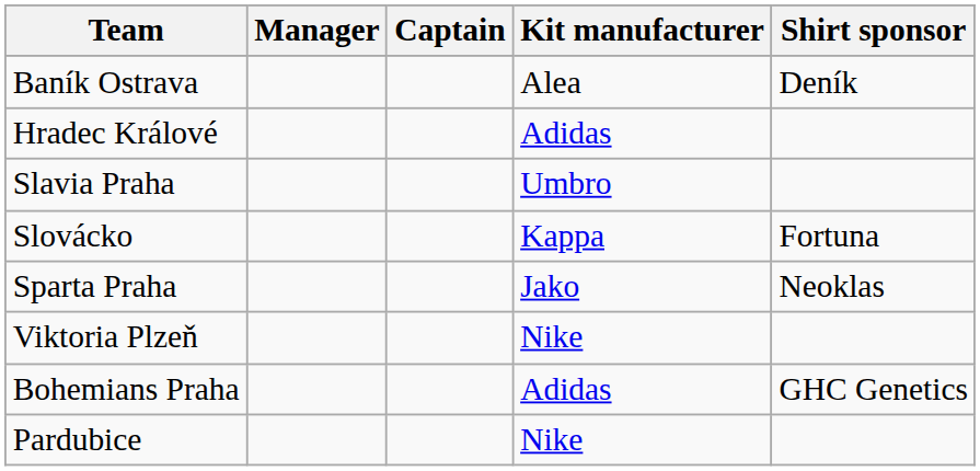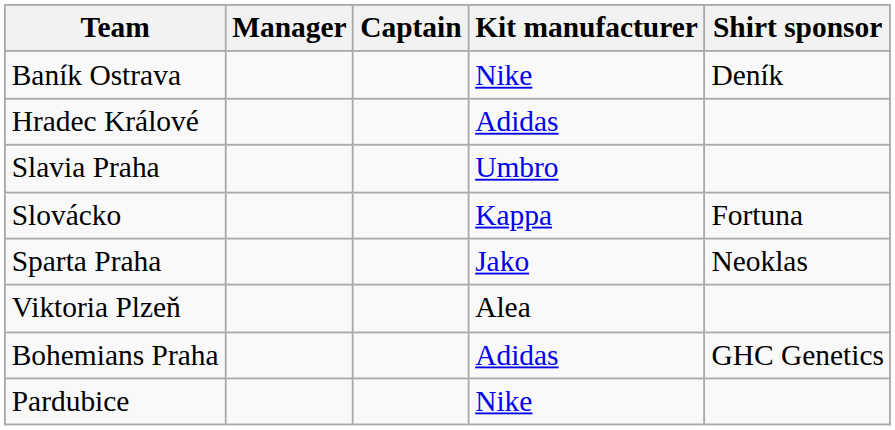Baník Ostrava | Kit manufacturer: Alea -> Nike
Viktoria Plzeň | Kit manufacturer: Nike -> Alea
